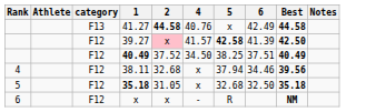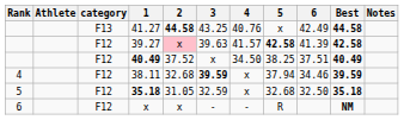+ column: 3 | 43.25 | 39.63 | x | 39.59 | 32.59 | -
39.27 | Best: 42.50 -> 42.58
38.11 | Best: 39.56 -> 39.59
